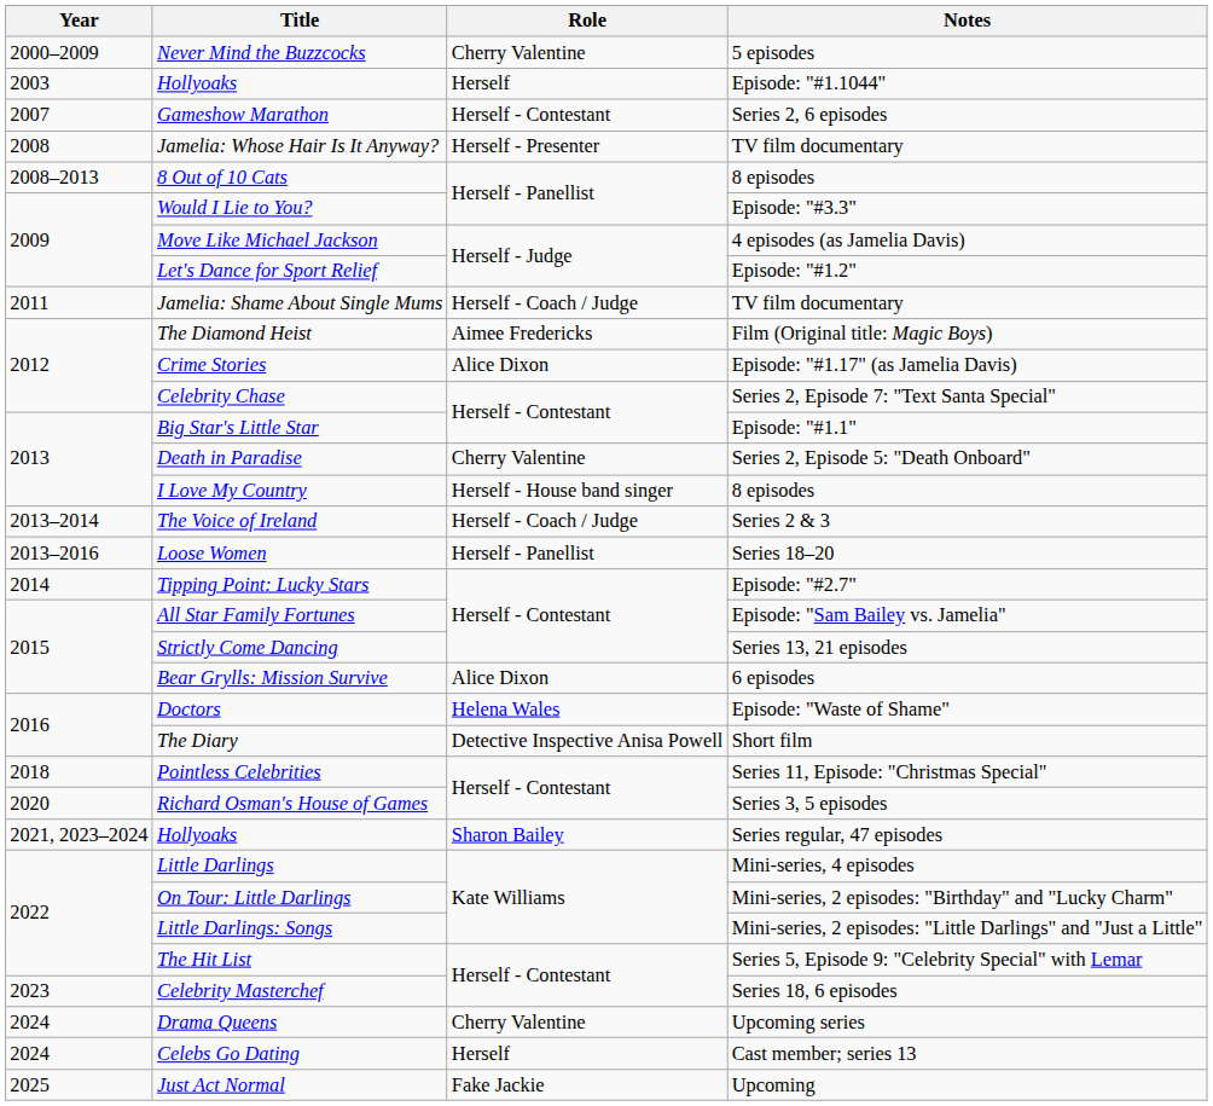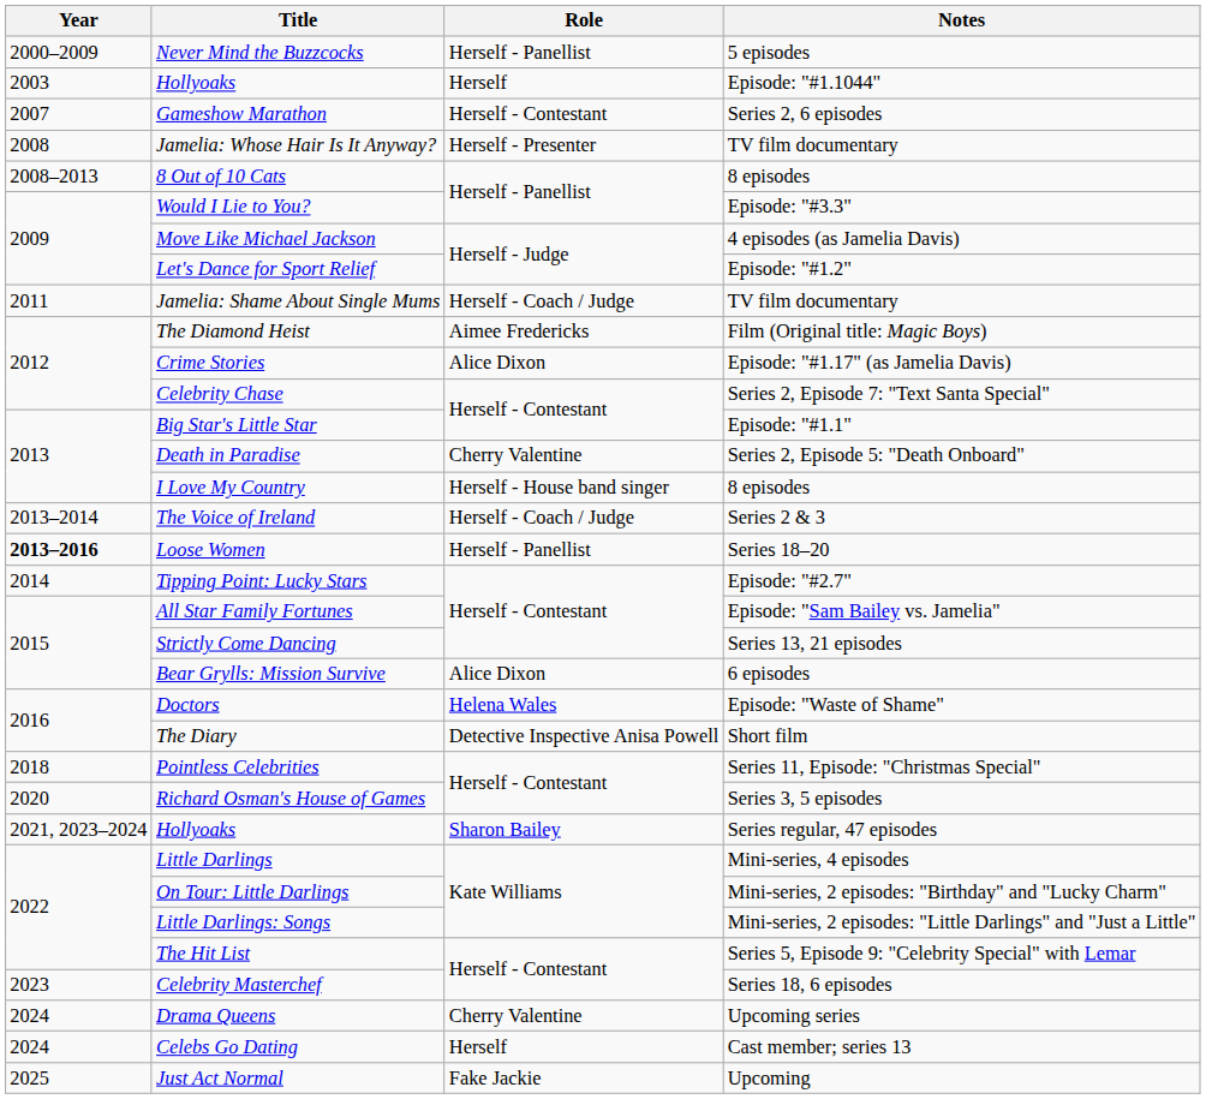Never Mind the Buzzcocks | Role: Cherry Valentine -> Herself - Panellist
Loose Women | Year: normal -> bold
